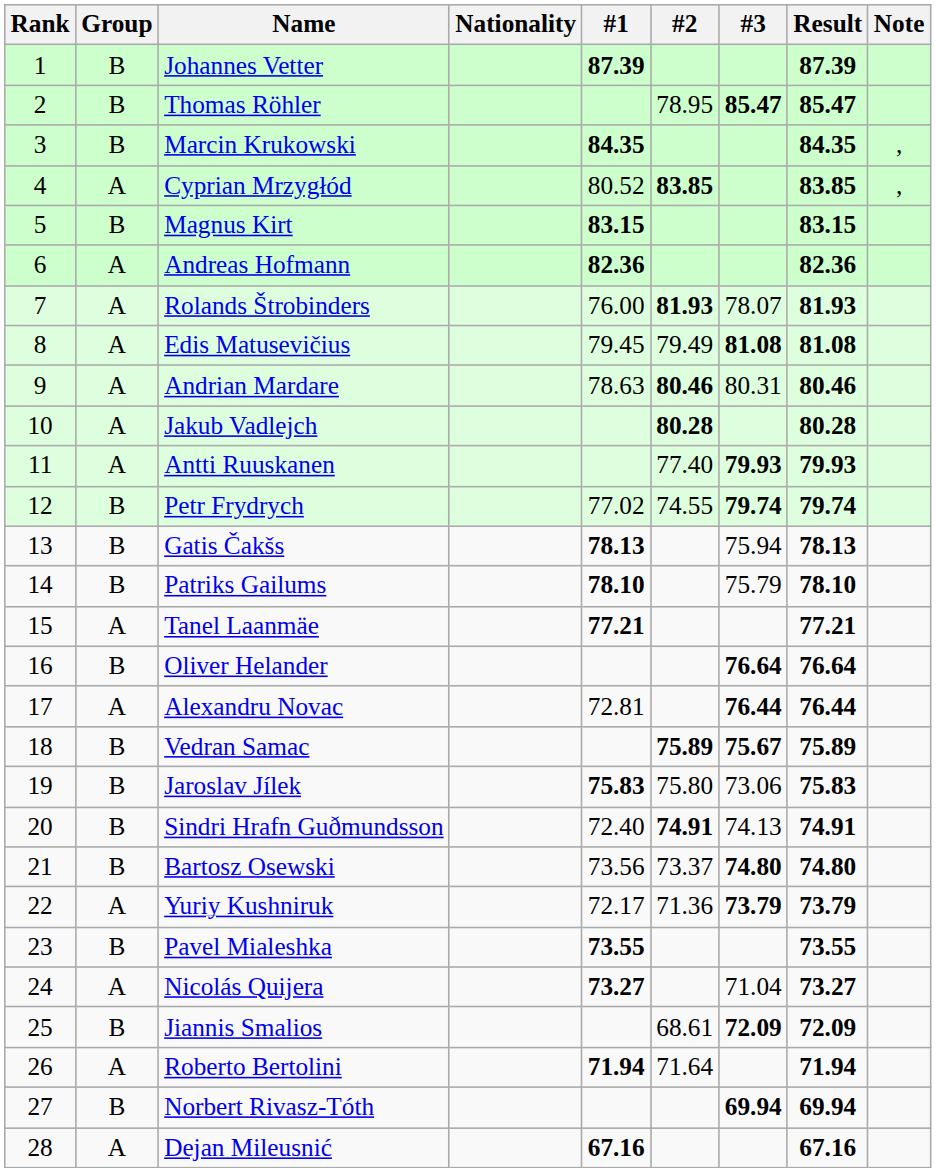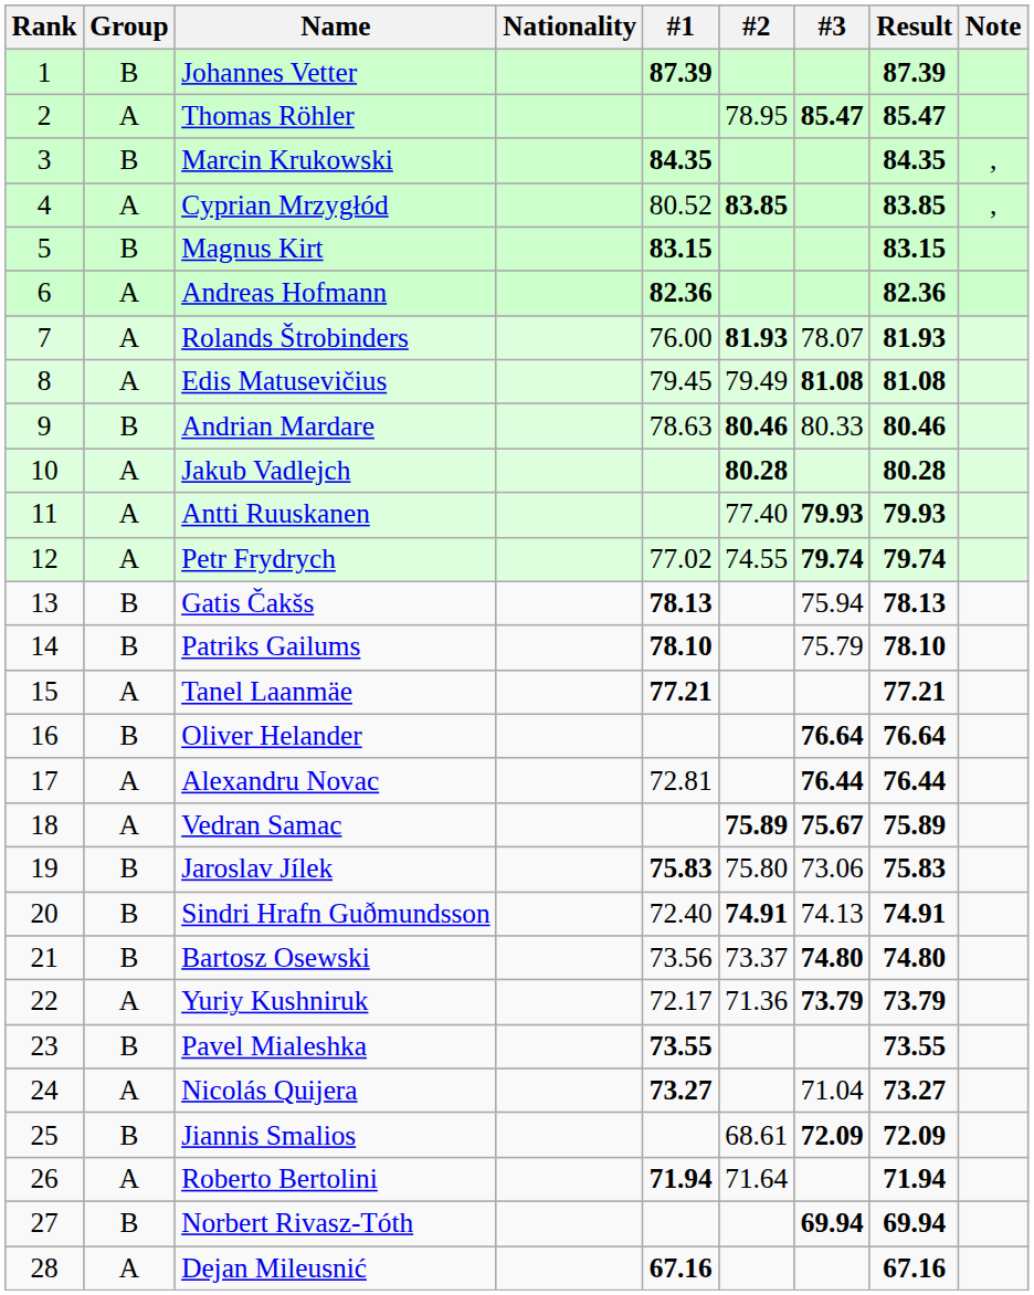Thomas Röhler | Group: B -> A
Andrian Mardare | Group: A -> B
Andrian Mardare | #3: 80.31 -> 80.33
Petr Frydrych | Group: B -> A
Vedran Samac | Group: B -> A
